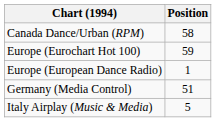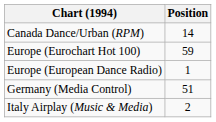Canada Dance/Urban (RPM) | Position: 58 -> 14
Italy Airplay (Music & Media) | Position: 5 -> 2
